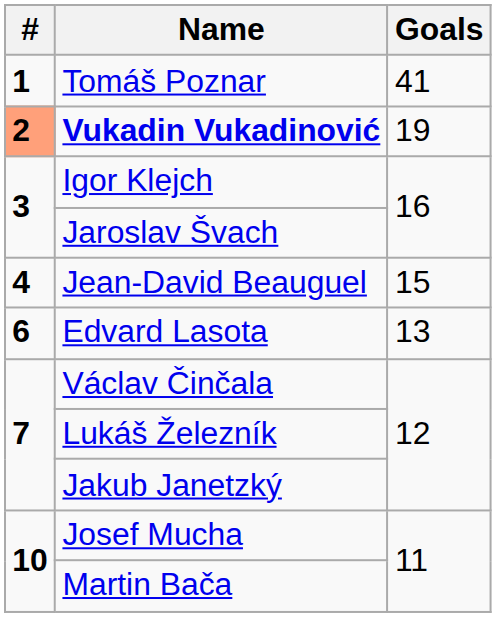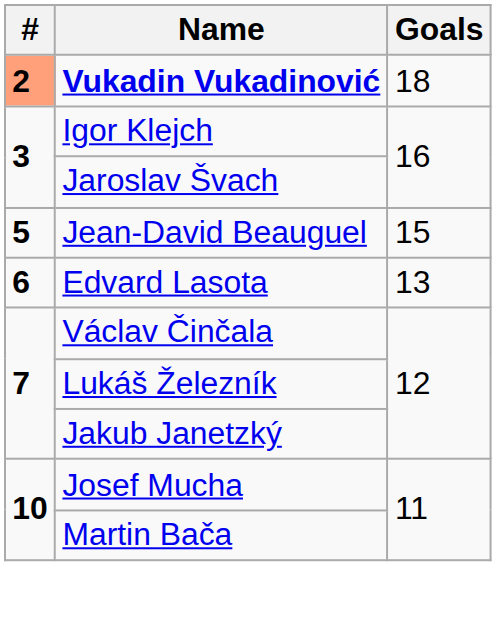- row: 1 | Tomáš Poznar | 41
Vukadin Vukadinović | Goals: 19 -> 18
Jean-David Beauguel | #: 4 -> 5
